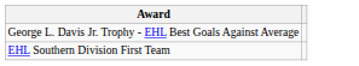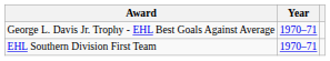+ column: Year | 1970–71 | 1970–71
